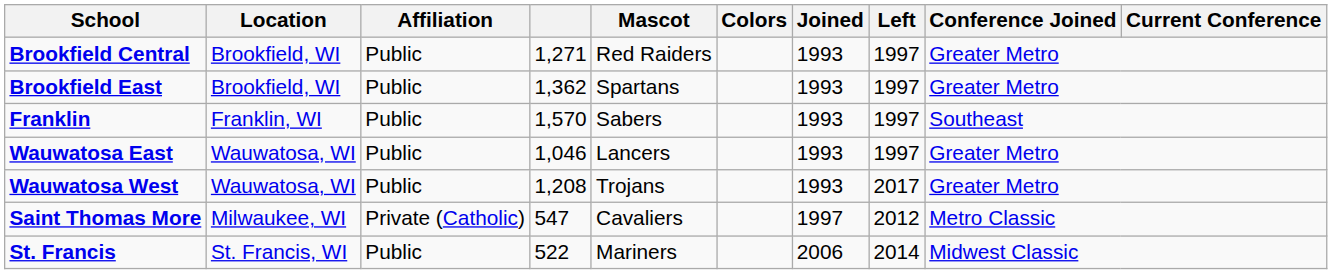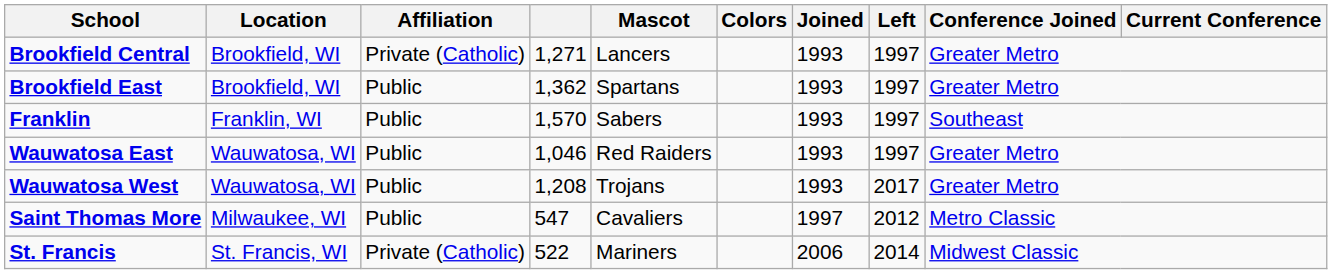Brookfield Central | Affiliation: Public -> Private (Catholic)
Brookfield Central | Mascot: Red Raiders -> Lancers
Wauwatosa East | Mascot: Lancers -> Red Raiders
Saint Thomas More | Affiliation: Private (Catholic) -> Public
St. Francis | Affiliation: Public -> Private (Catholic)
